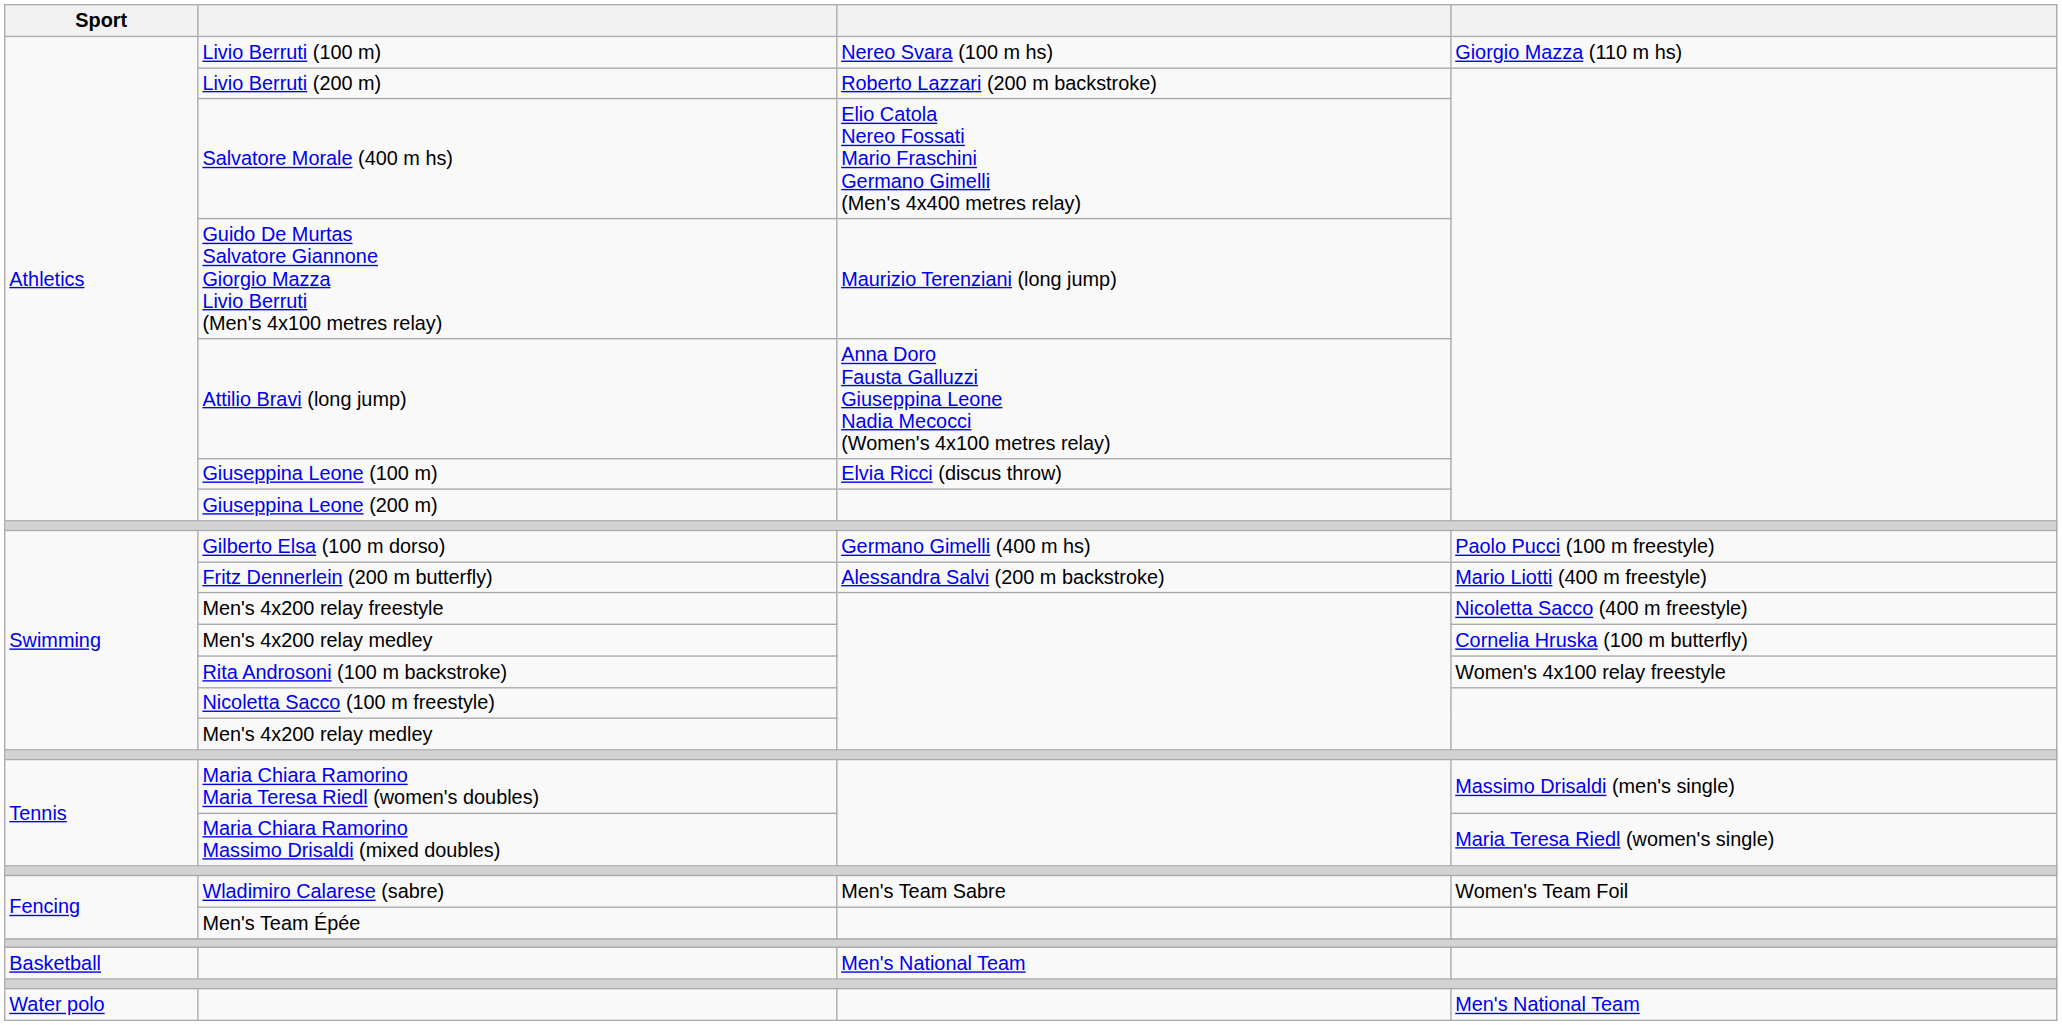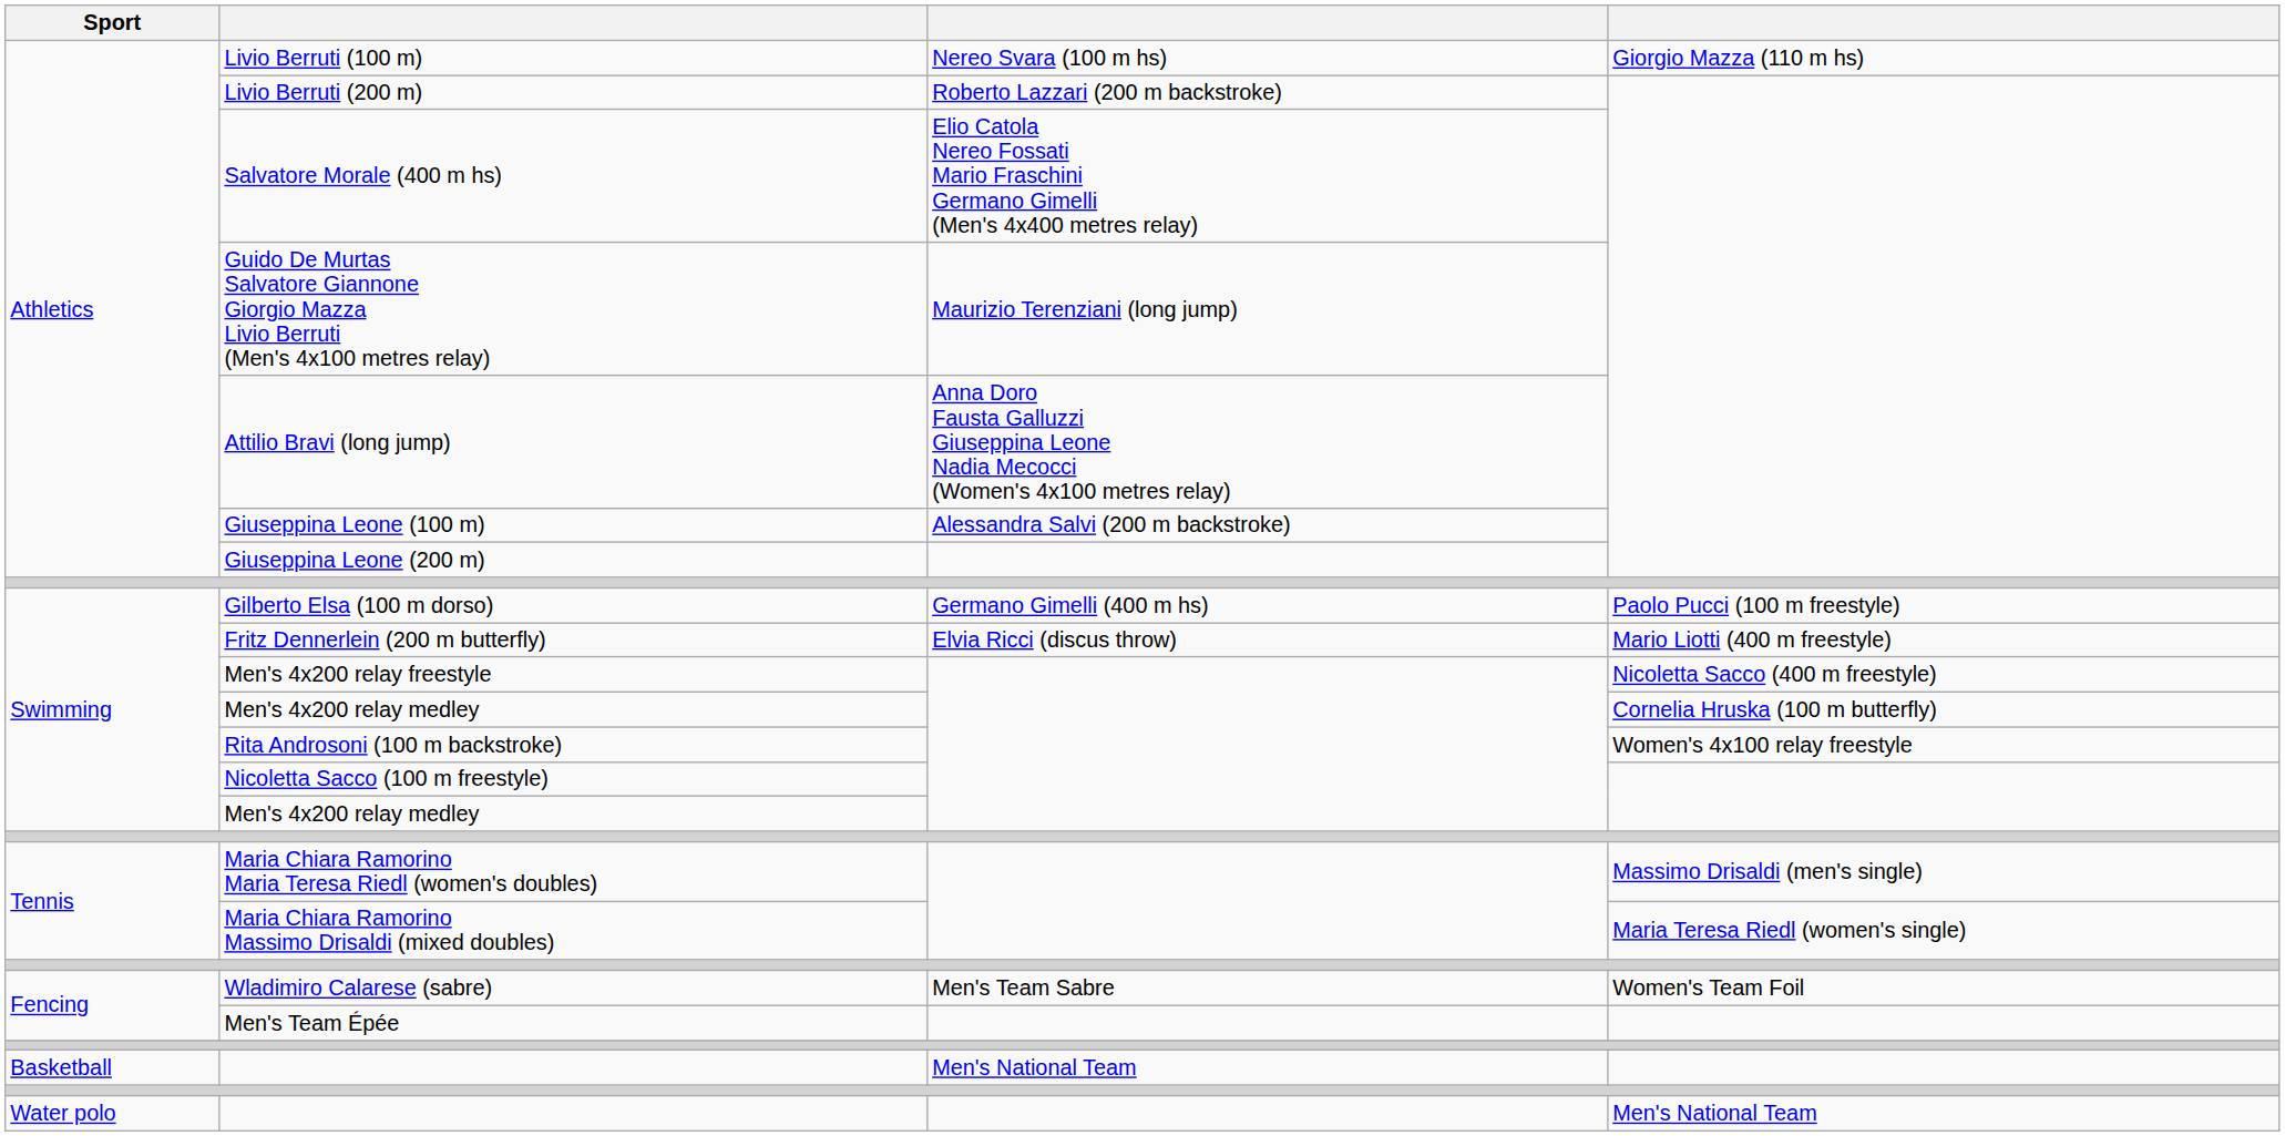Giuseppina Leone (100 m) | column 3: Elvia Ricci (discus throw) -> Alessandra Salvi (200 m backstroke)
Fritz Dennerlein (200 m butterfly) | column 3: Alessandra Salvi (200 m backstroke) -> Elvia Ricci (discus throw)
